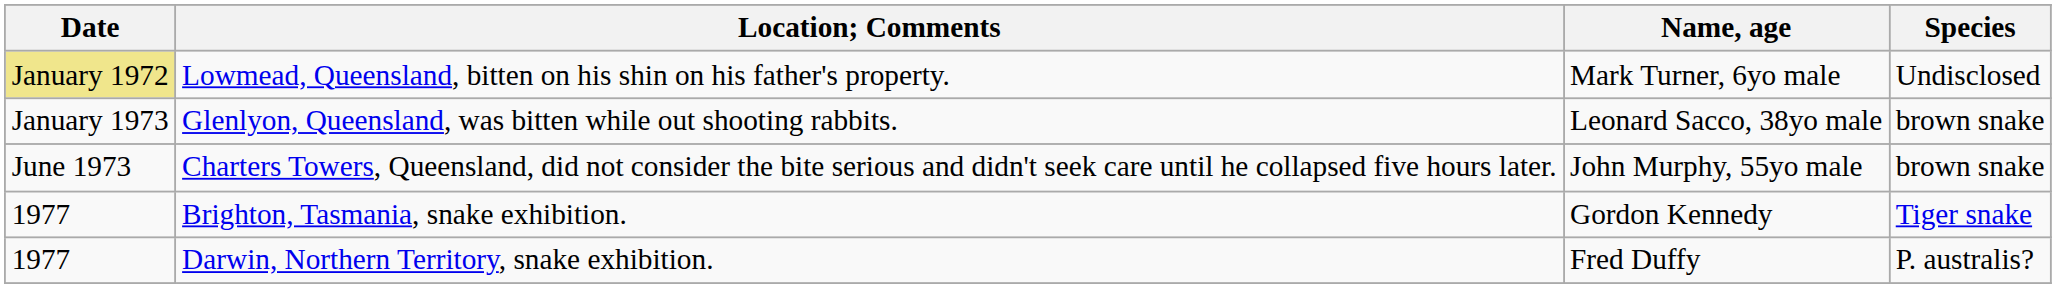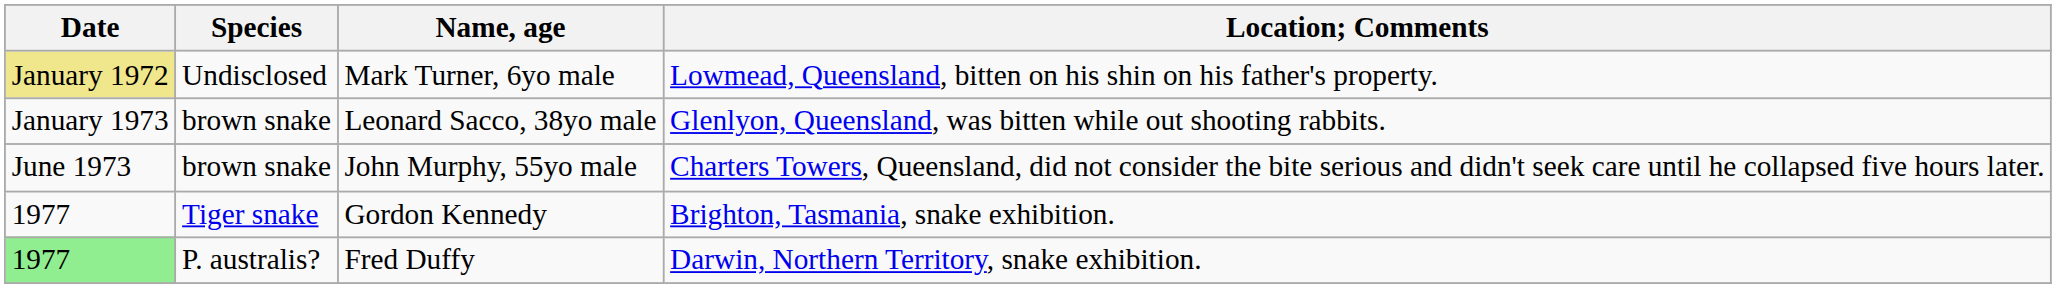columns swapped: Species <-> Location; Comments
Fred Duffy | Date: no background -> lightgreen background
